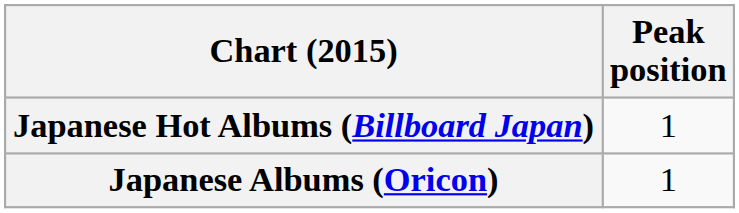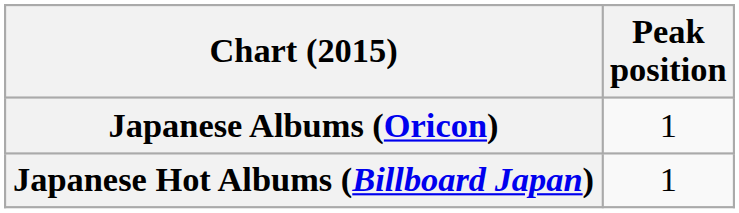rows swapped: Japanese Albums (Oricon) <-> Japanese Hot Albums (Billboard Japan)
